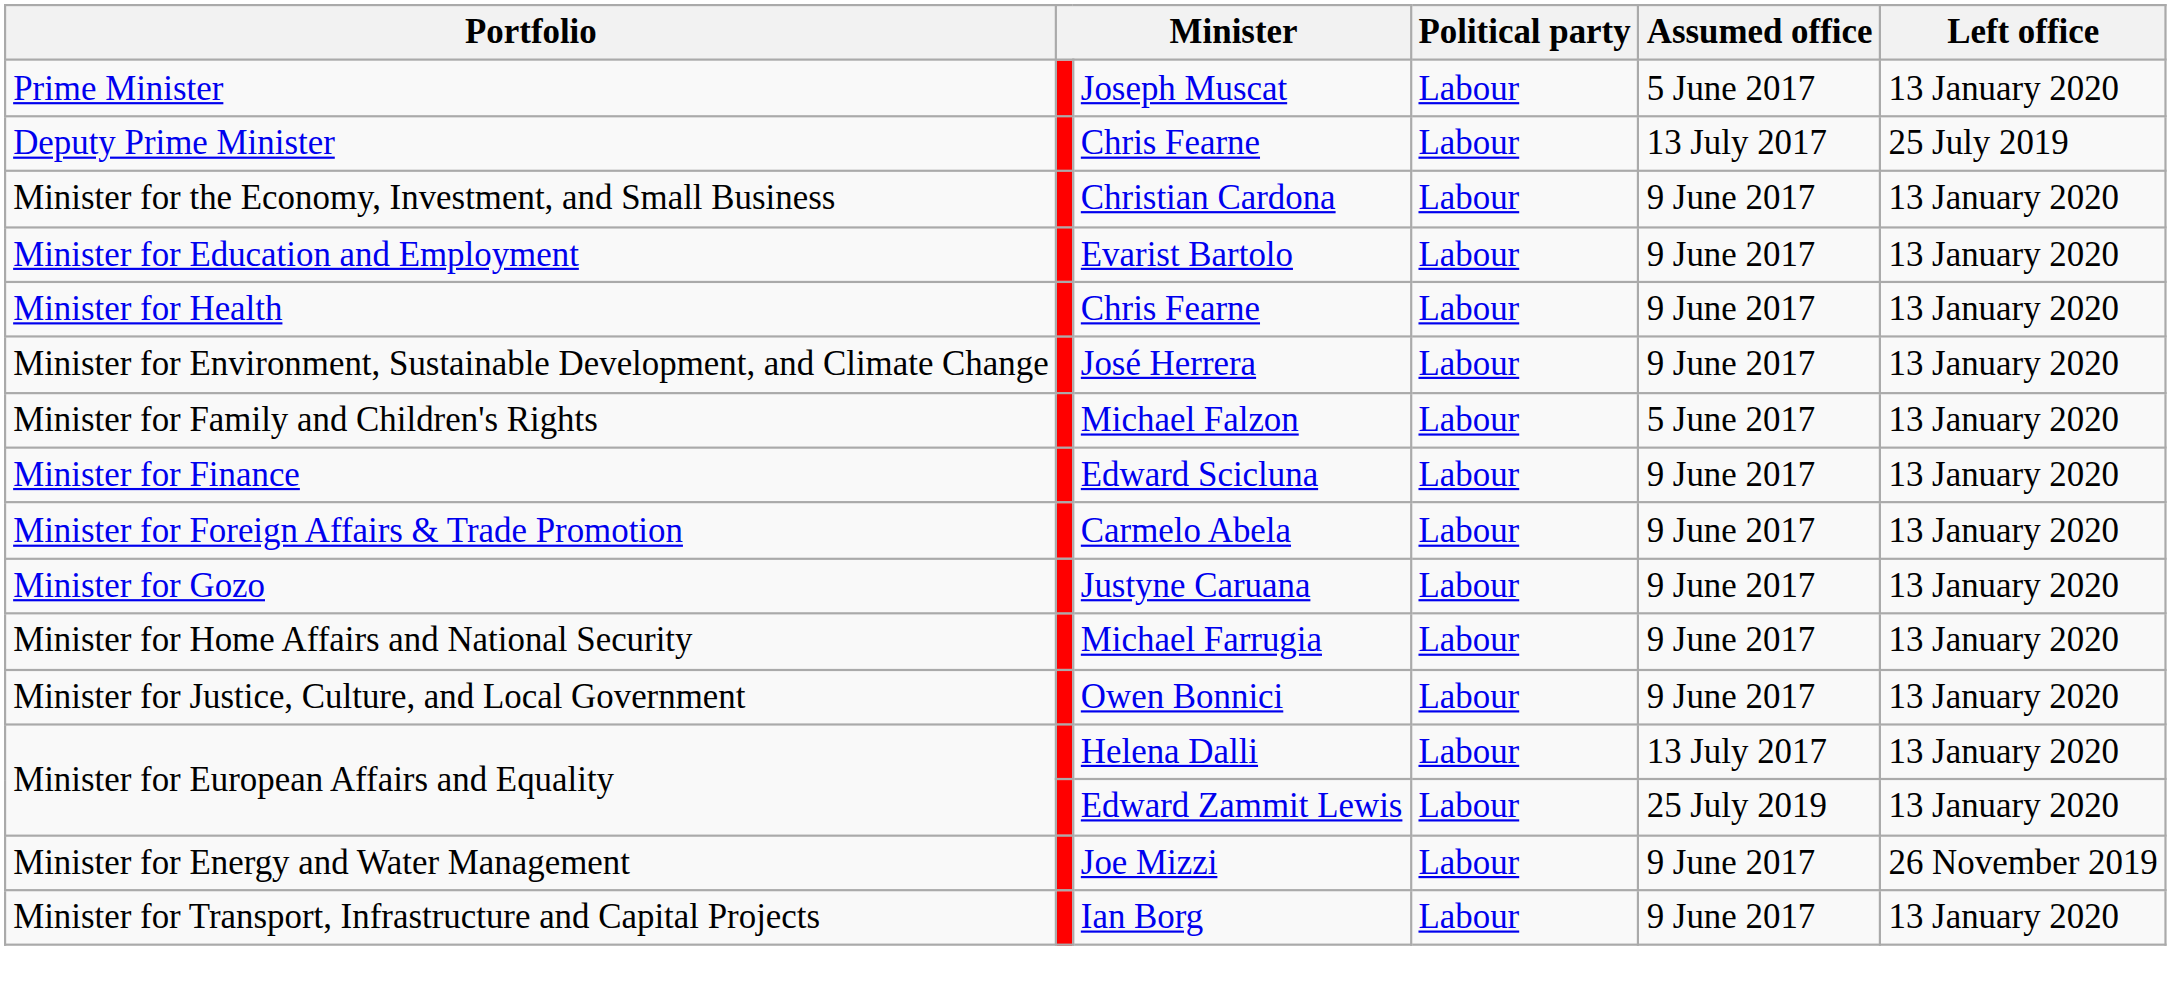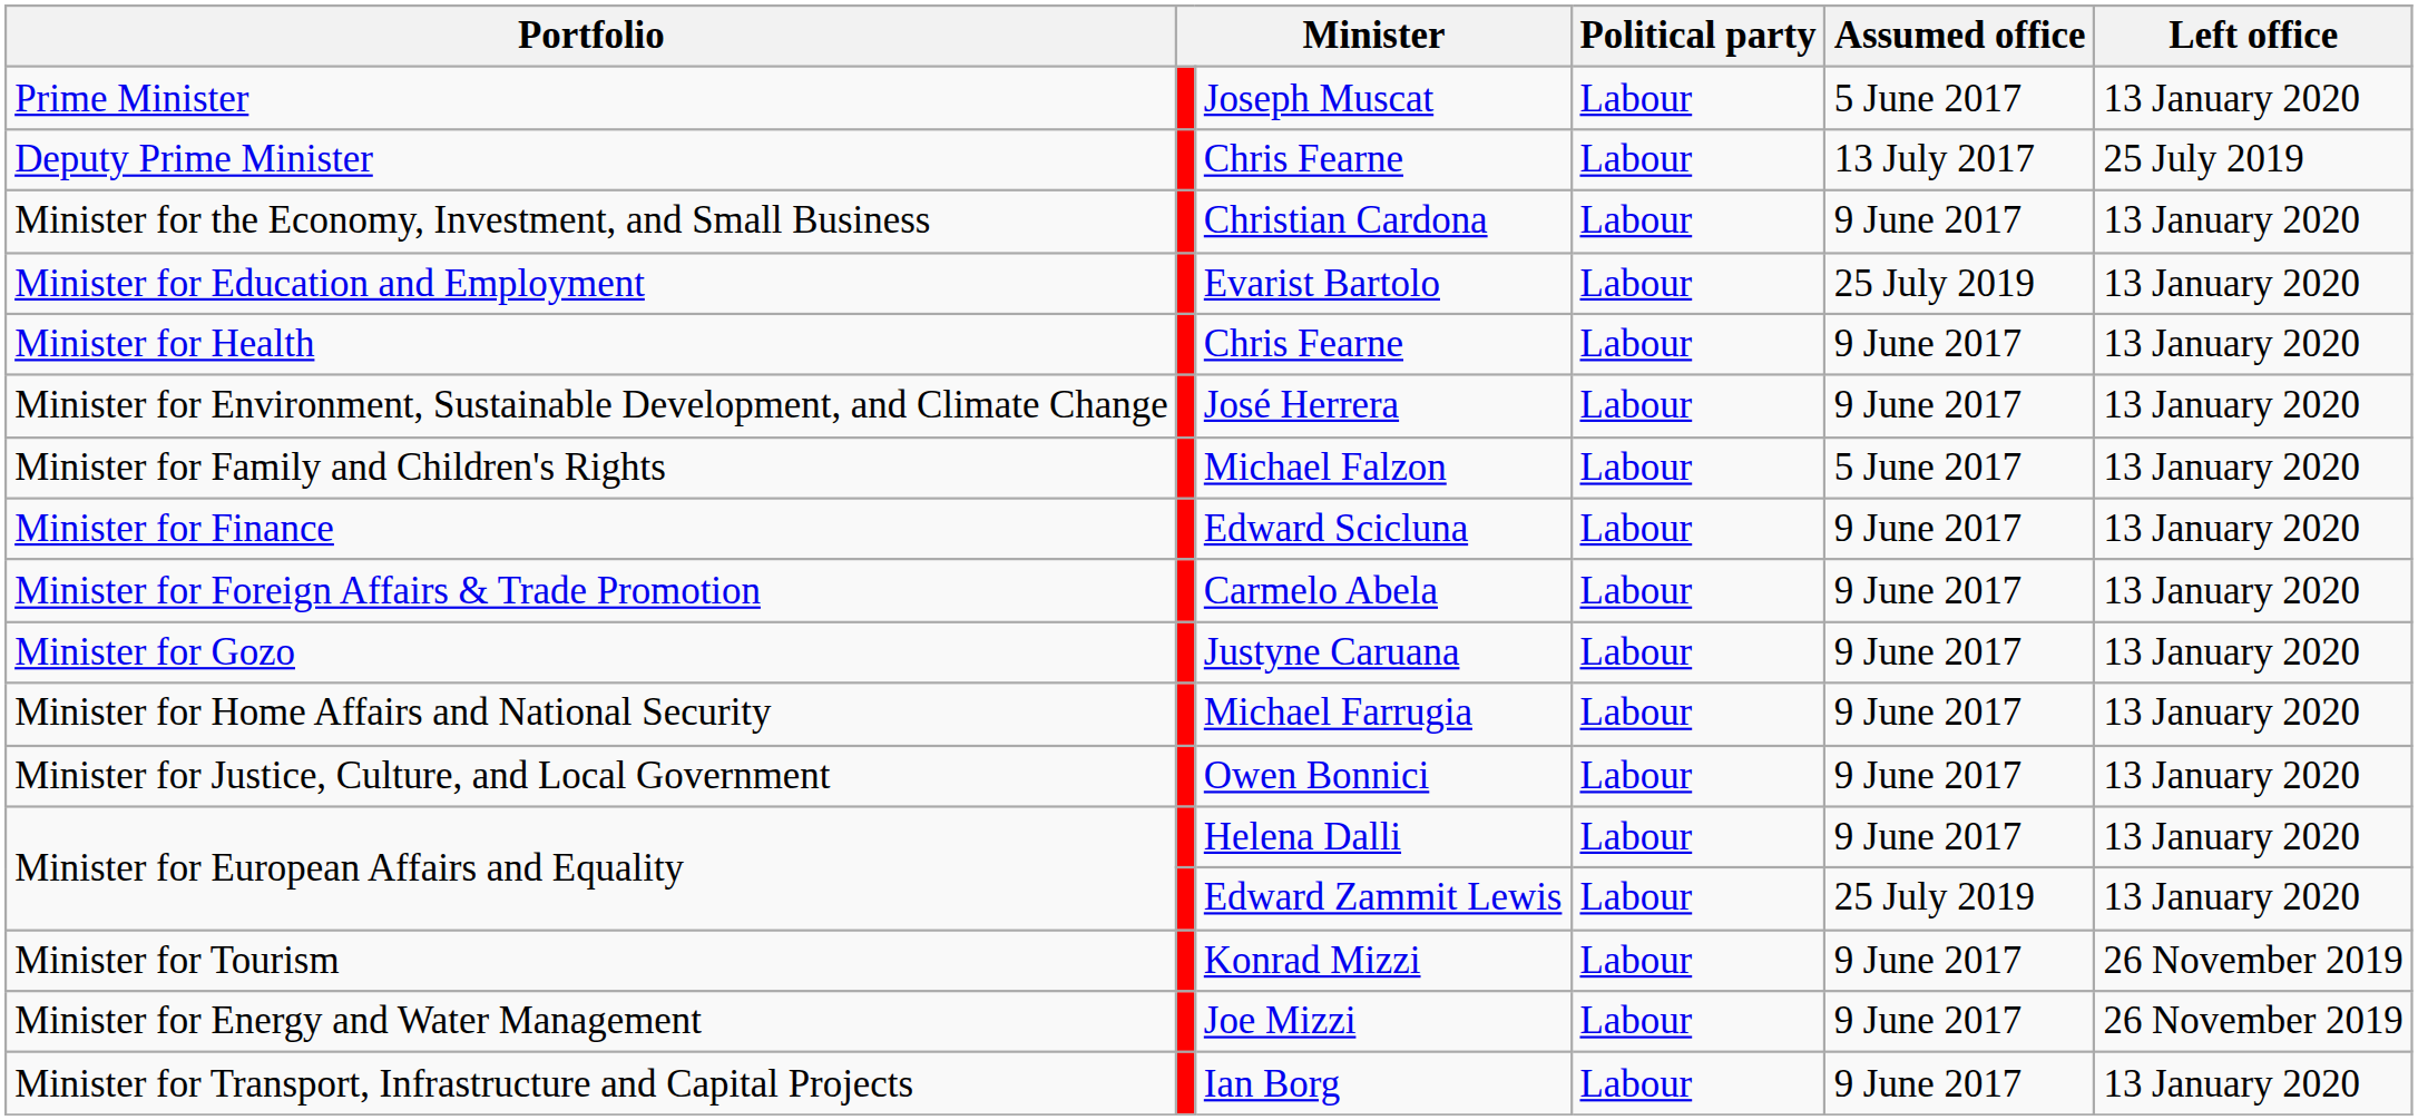Minister for Education and Employment | Assumed office: 9 June 2017 -> 25 July 2019
Minister for European Affairs and Equality / Helena Dalli | Assumed office: 13 July 2017 -> 9 June 2017
+ row: Minister for Tourism | Konrad Mizzi | Labour | 9 June 2017 | 26 November 2019
